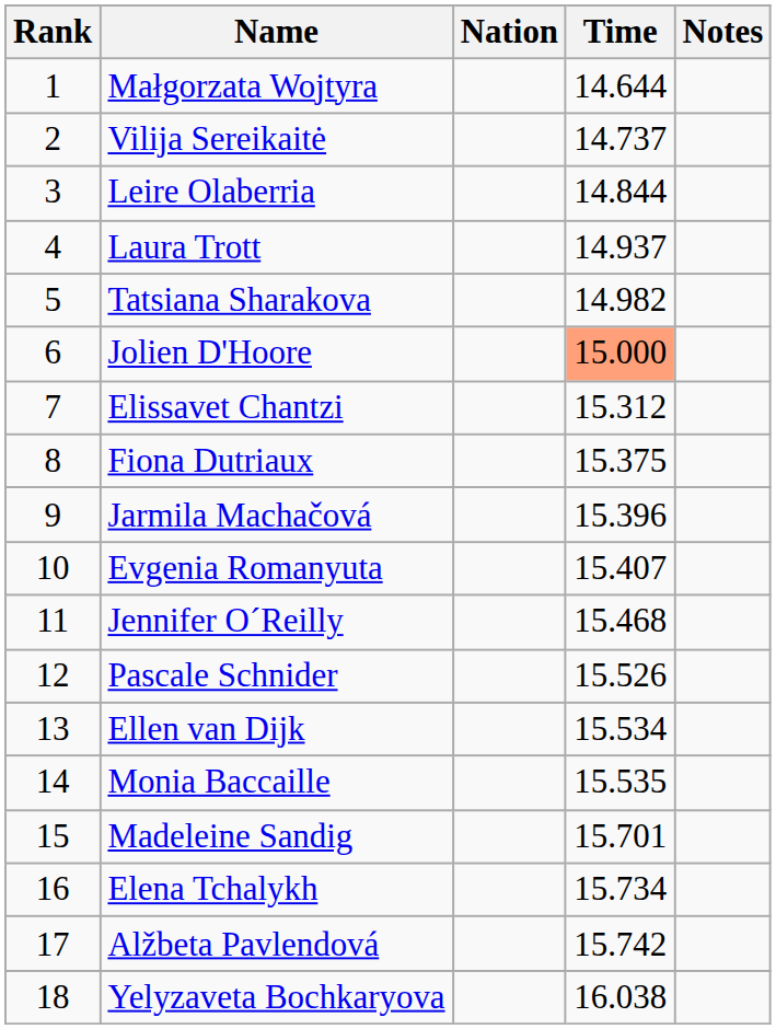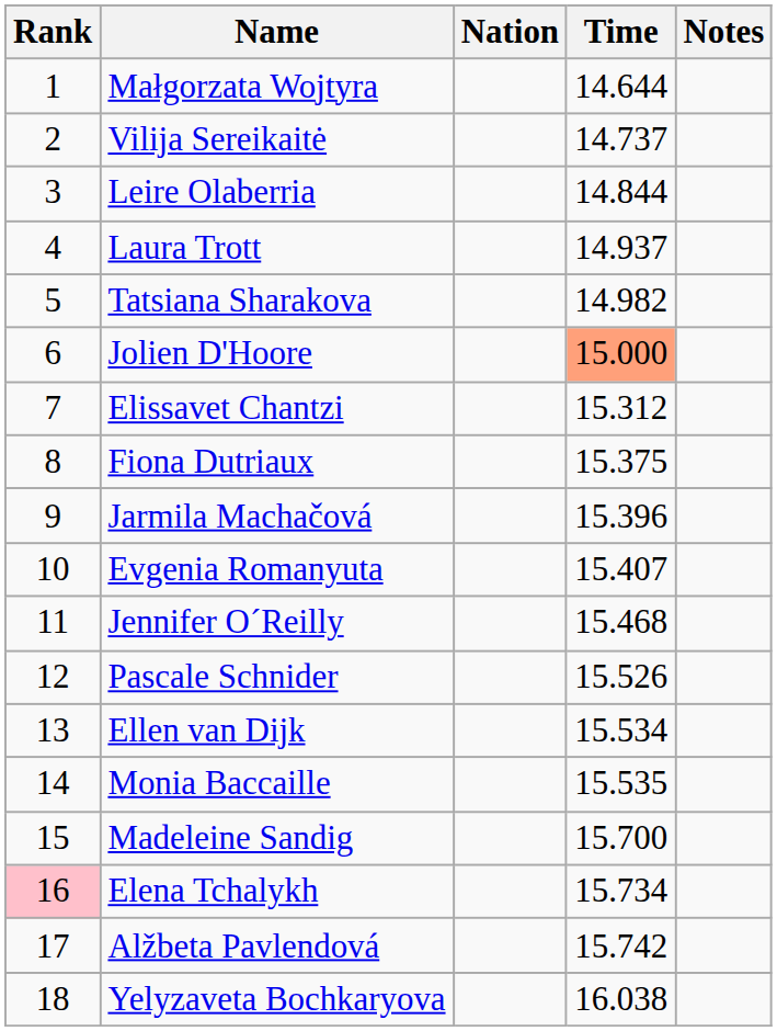Madeleine Sandig | Time: 15.701 -> 15.700
Elena Tchalykh | Rank: no background -> pink background
